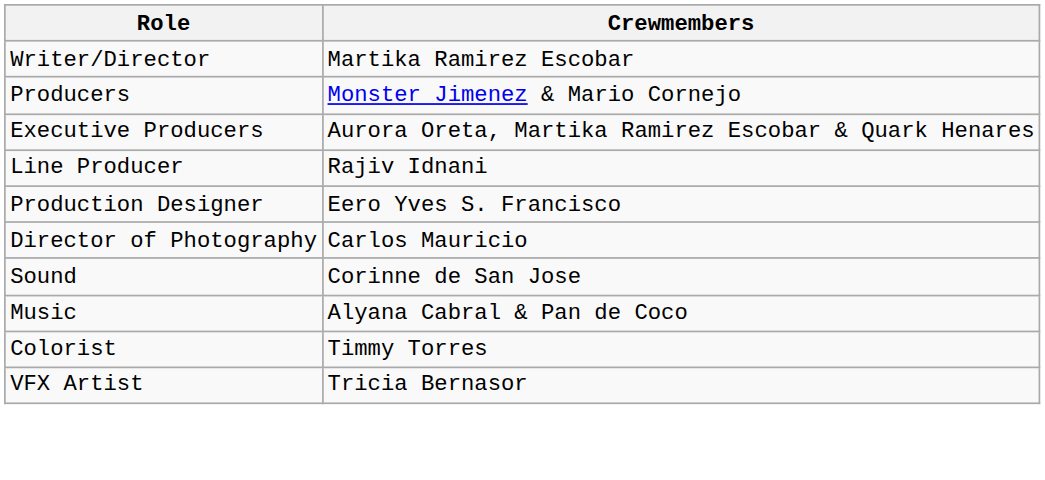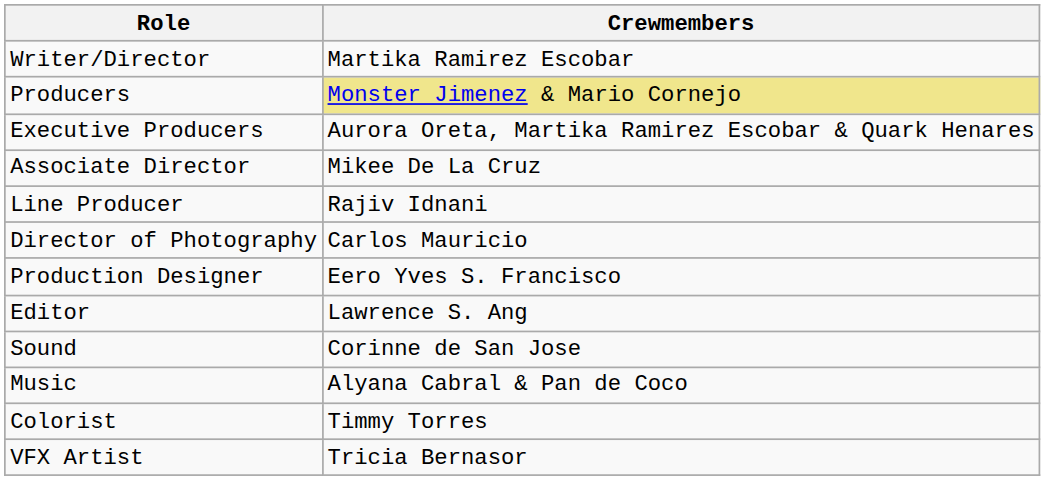Producers | Crewmembers: no background -> khaki background
+ row: Associate Director | Mikee De La Cruz
rows swapped: Director of Photography <-> Production Designer
+ row: Editor | Lawrence S. Ang
